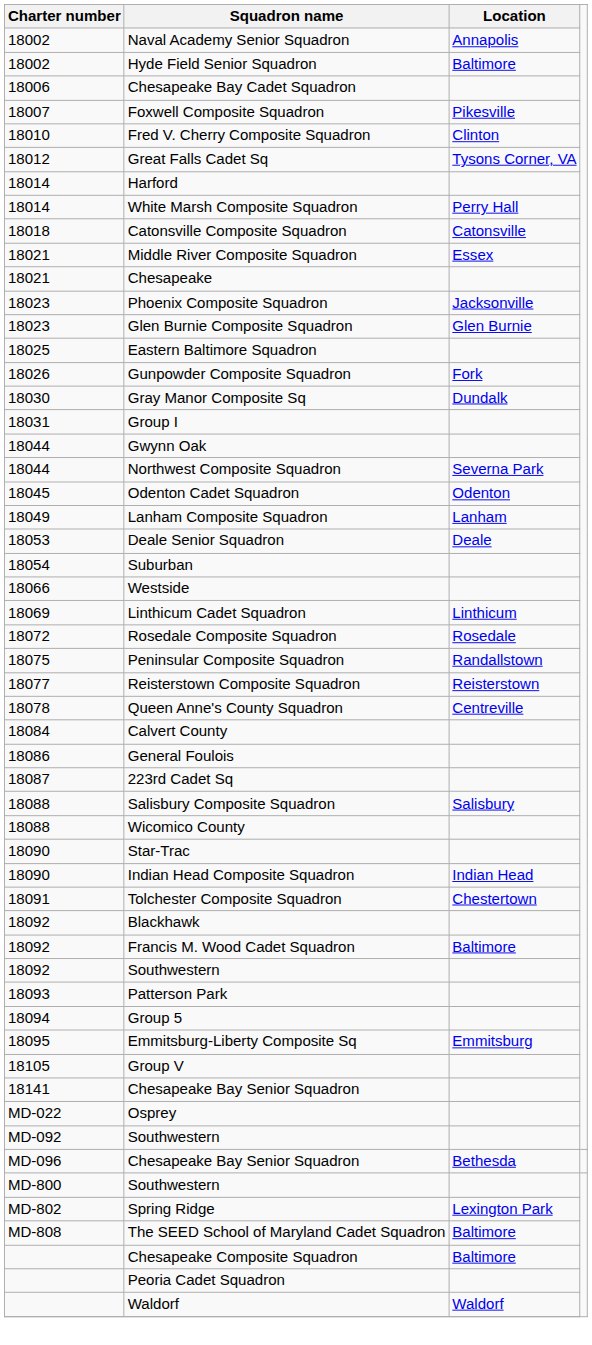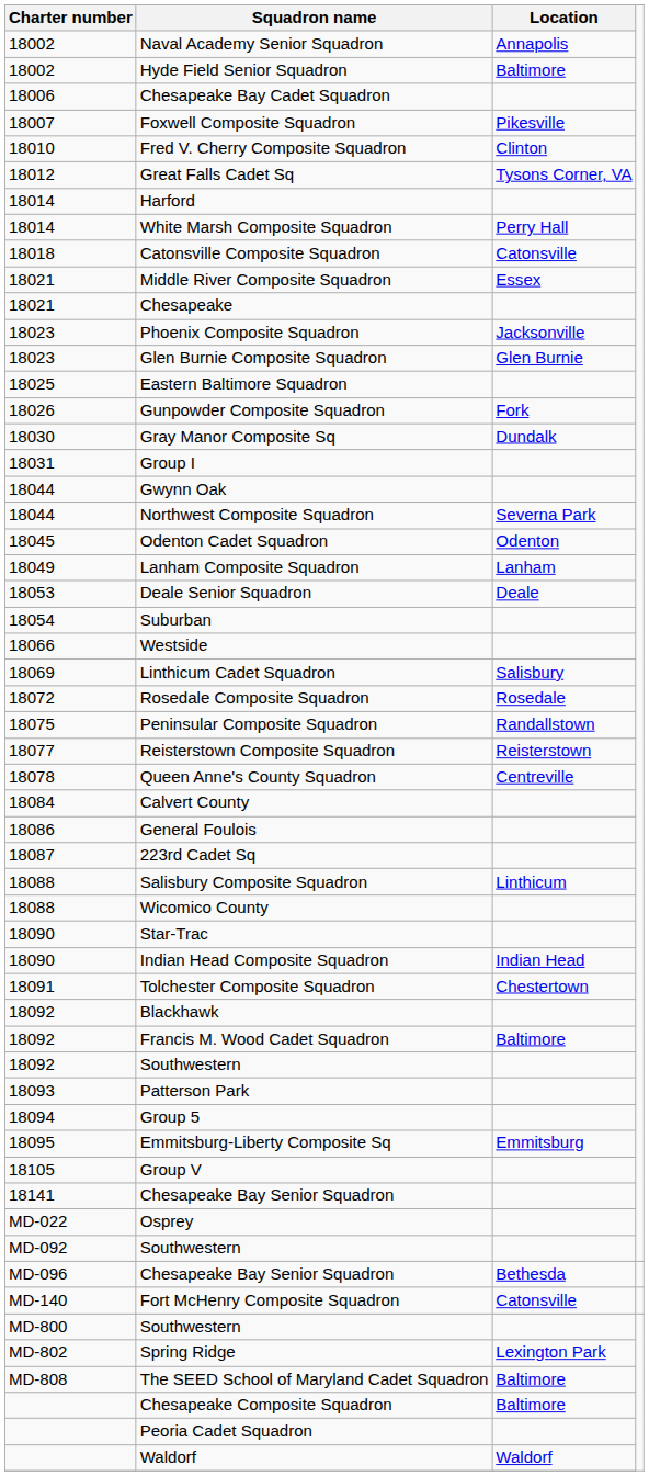Linthicum Cadet Squadron | Location: Linthicum -> Salisbury
Salisbury Composite Squadron | Location: Salisbury -> Linthicum
+ row: MD-140 | Fort McHenry Composite Squadron | Catonsville
